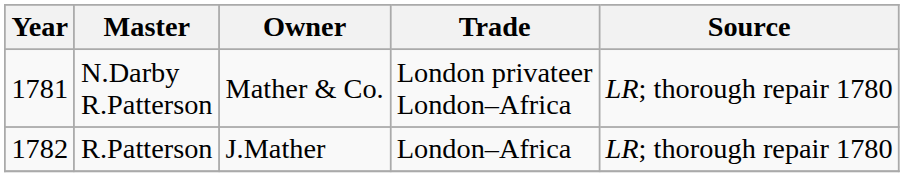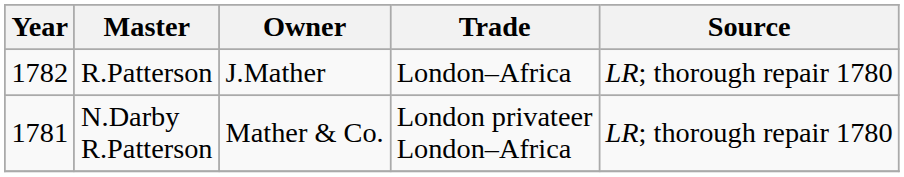rows swapped: N.Darby R.Patterson <-> R.Patterson
